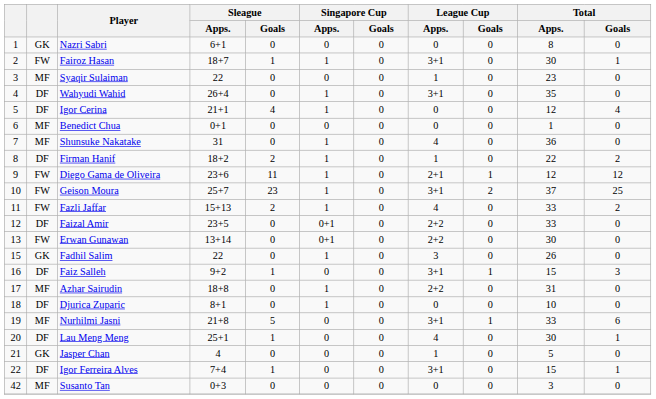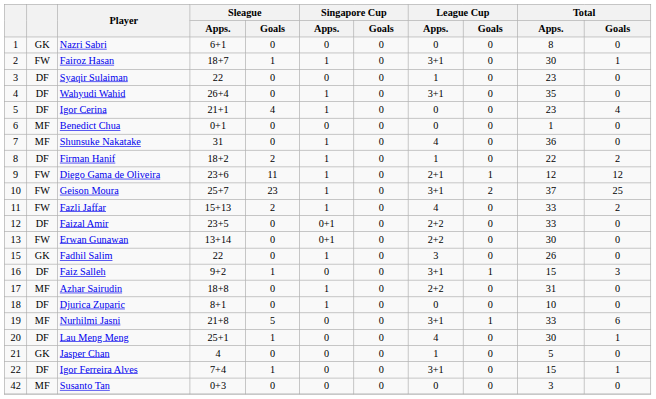Syaqir Sulaiman | column 2: MF -> DF
Igor Cerina | Total / Apps.: 12 -> 23
